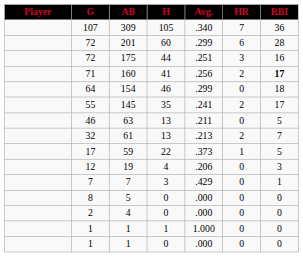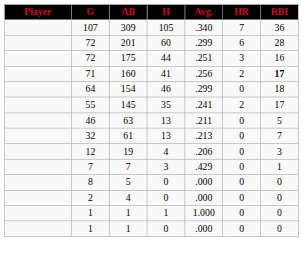61 | HR: 2 -> 0
- row: 17 | 59 | 22 | .373 | 1 | 5
